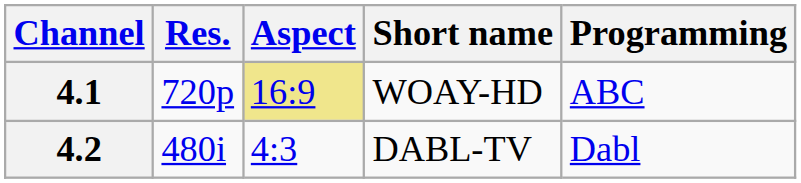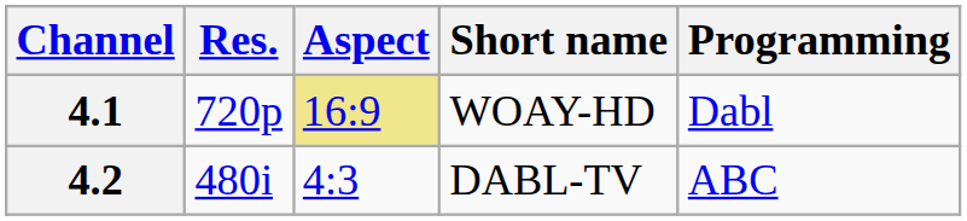4.1 | Programming: ABC -> Dabl
4.2 | Programming: Dabl -> ABC
